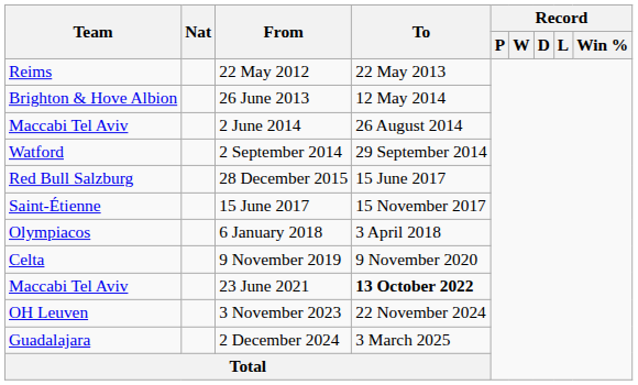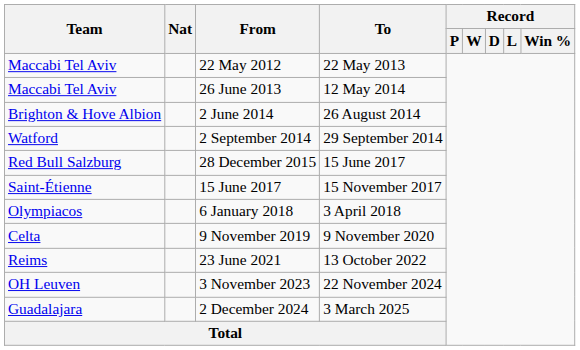22 May 2012 | Team: Reims -> Maccabi Tel Aviv
26 June 2013 | Team: Brighton & Hove Albion -> Maccabi Tel Aviv
2 June 2014 | Team: Maccabi Tel Aviv -> Brighton & Hove Albion
23 June 2021 | Team: Maccabi Tel Aviv -> Reims
23 June 2021 | To: bold -> normal
